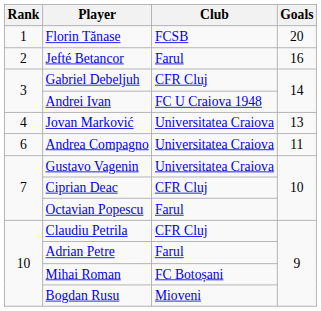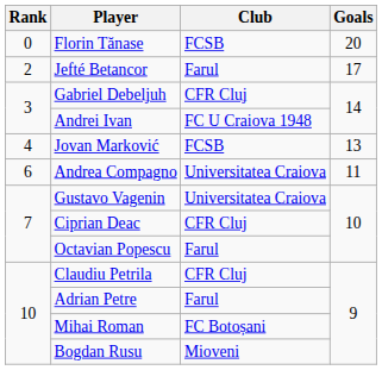Florin Tănase | Rank: 1 -> 0
Jefté Betancor | Goals: 16 -> 17
Jovan Marković | Club: Universitatea Craiova -> FCSB
